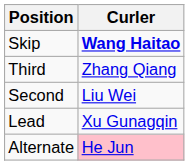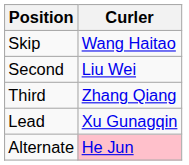Skip | Curler: bold -> normal
rows swapped: Third <-> Second
